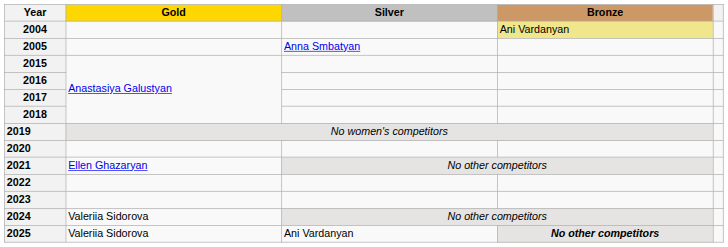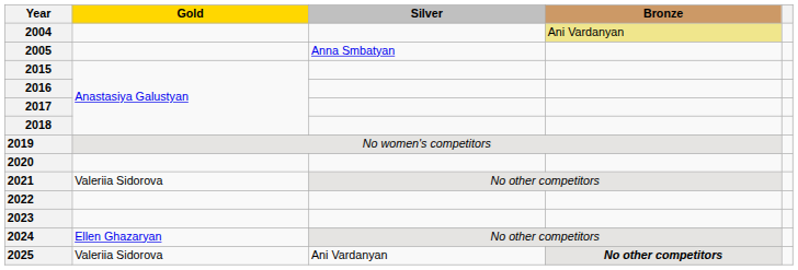2021 | Gold: Ellen Ghazaryan -> Valeriia Sidorova
2024 | Gold: Valeriia Sidorova -> Ellen Ghazaryan
